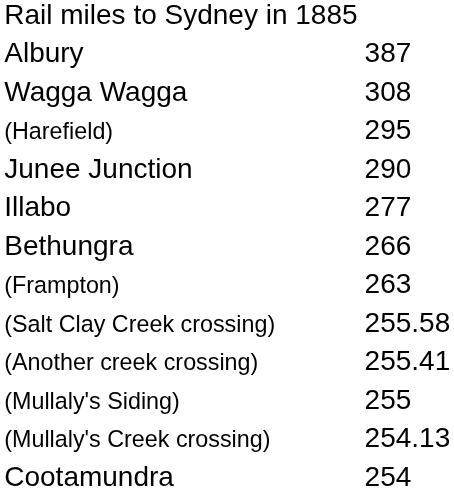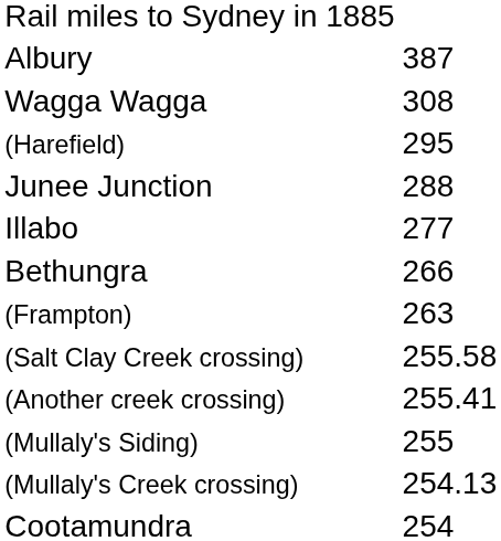Junee Junction | column 2: 290 -> 288
